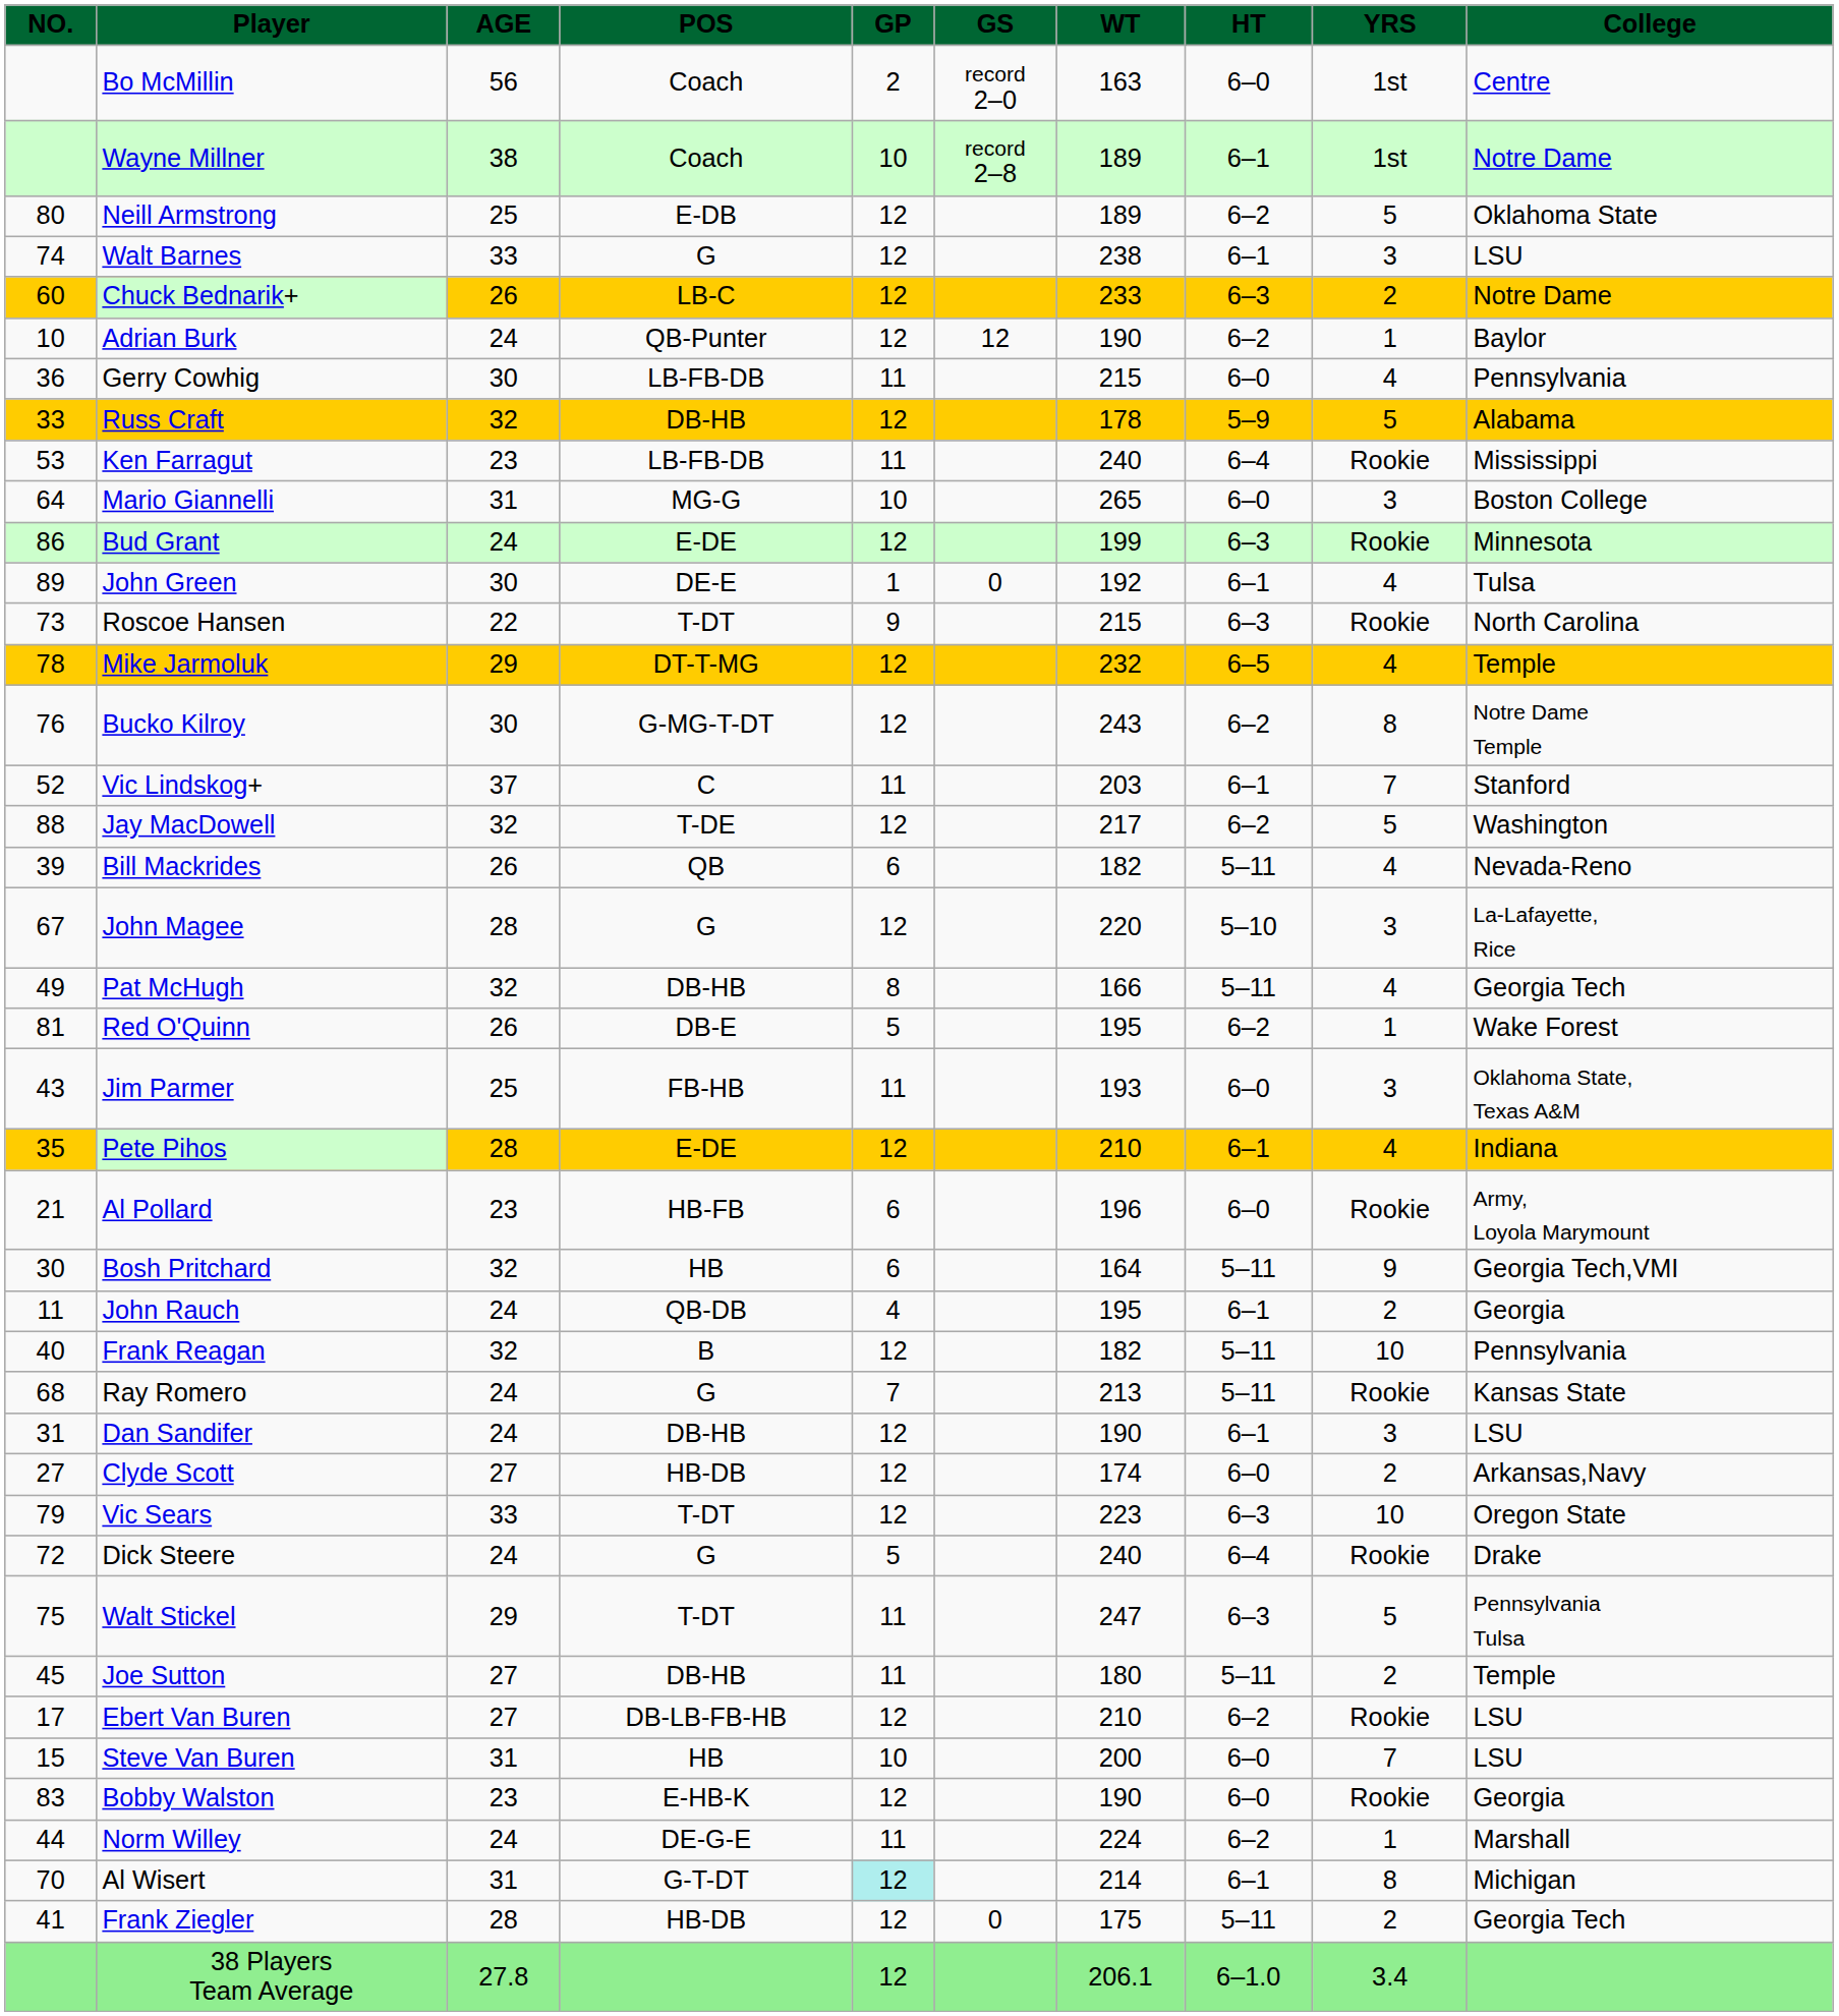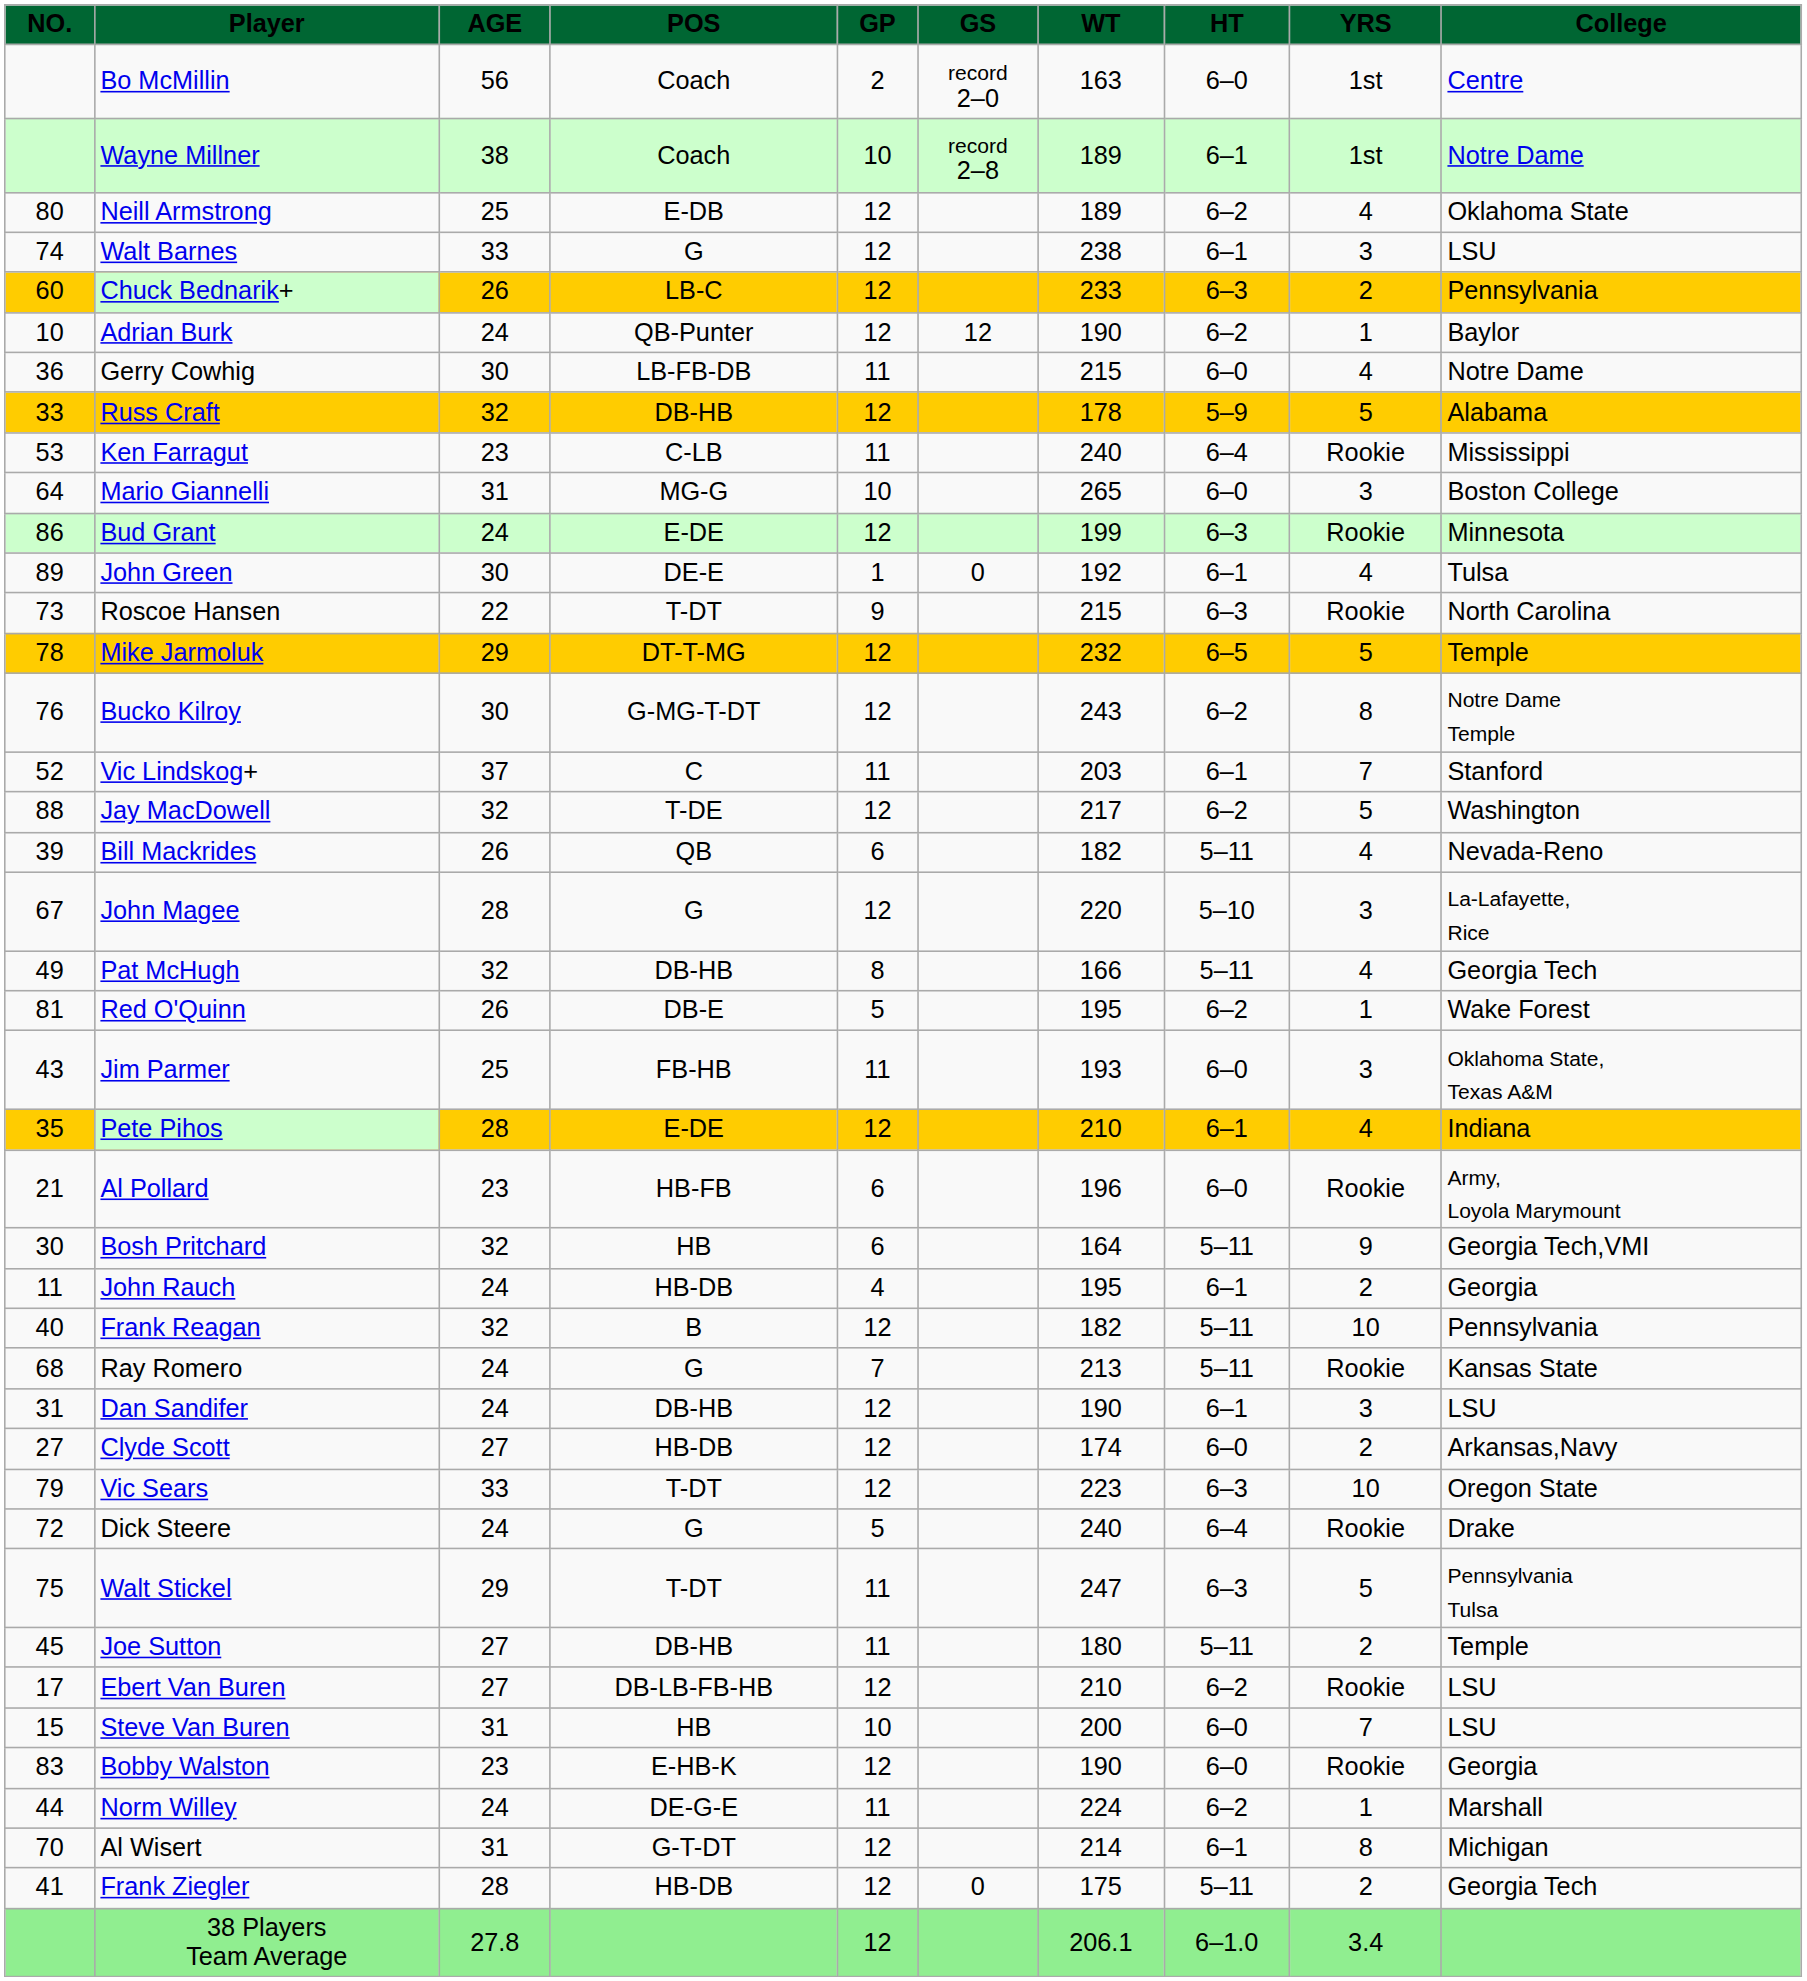Neill Armstrong | YRS: 5 -> 4
Chuck Bednarik+ | College: Notre Dame -> Pennsylvania
Gerry Cowhig | College: Pennsylvania -> Notre Dame
Ken Farragut | POS: LB-FB-DB -> C-LB
Mike Jarmoluk | YRS: 4 -> 5
John Rauch | POS: QB-DB -> HB-DB
Al Wisert | GP: paleturquoise background -> no background
